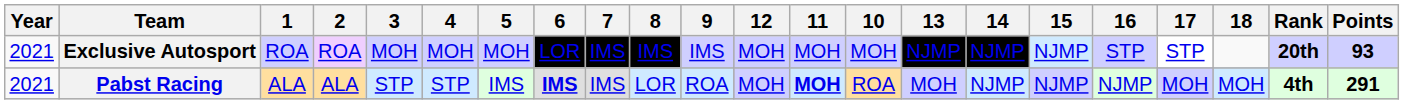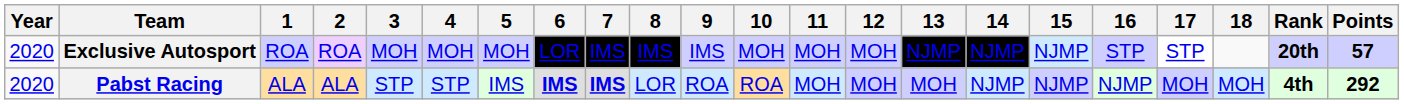columns swapped: 10 <-> 12
Exclusive Autosport | Year: 2021 -> 2020
Exclusive Autosport | Points: 93 -> 57
Pabst Racing | Year: 2021 -> 2020
Pabst Racing | 7: normal -> bold
Pabst Racing | 11: bold -> normal
Pabst Racing | Points: 291 -> 292
